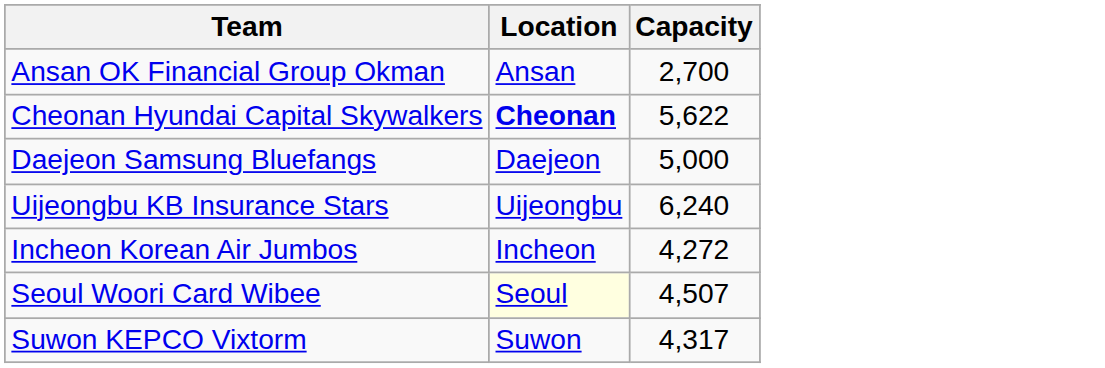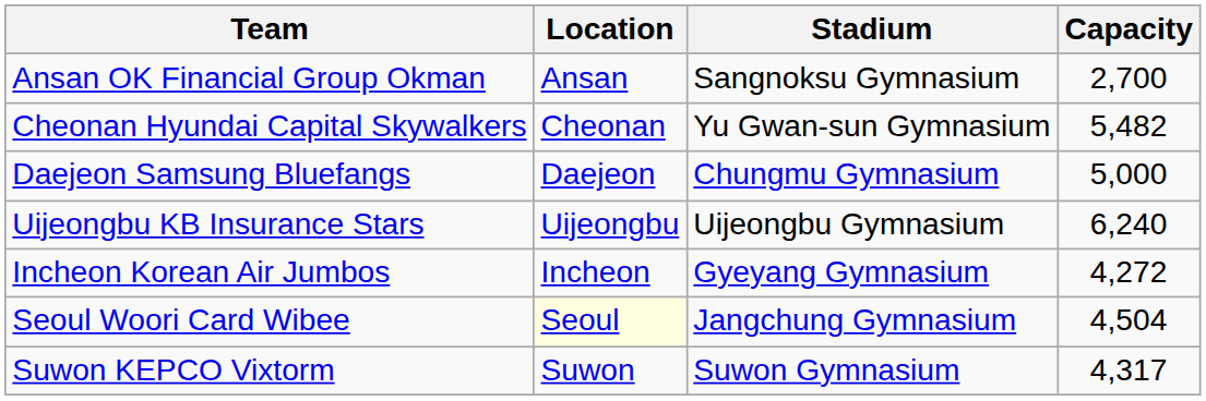+ column: Stadium | Sangnoksu Gymnasium | Yu Gwan-sun Gymnasium | Chungmu Gymnasium | Uijeongbu Gymnasium | Gyeyang Gymnasium | Jangchung Gymnasium | Suwon Gymnasium
Cheonan Hyundai Capital Skywalkers | Location: bold -> normal
Cheonan Hyundai Capital Skywalkers | Capacity: 5,622 -> 5,482
Seoul Woori Card Wibee | Capacity: 4,507 -> 4,504
